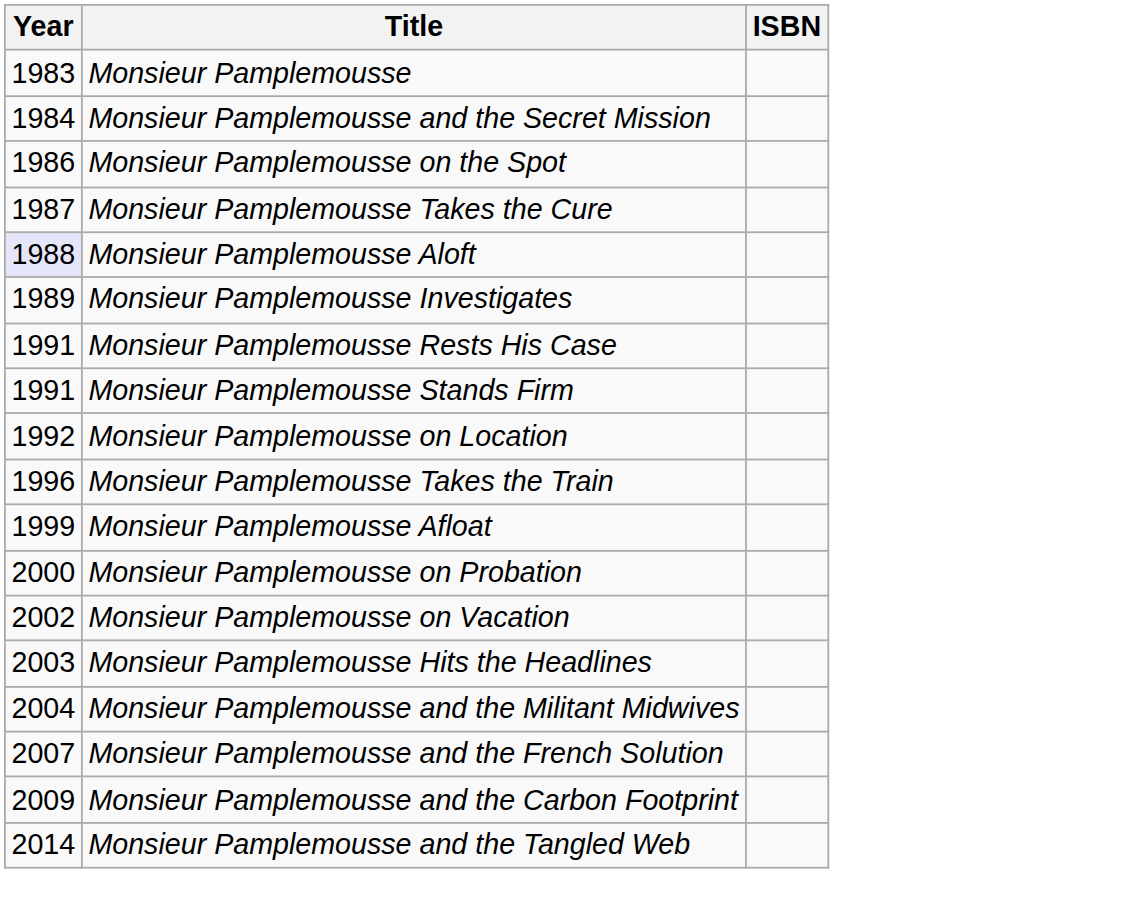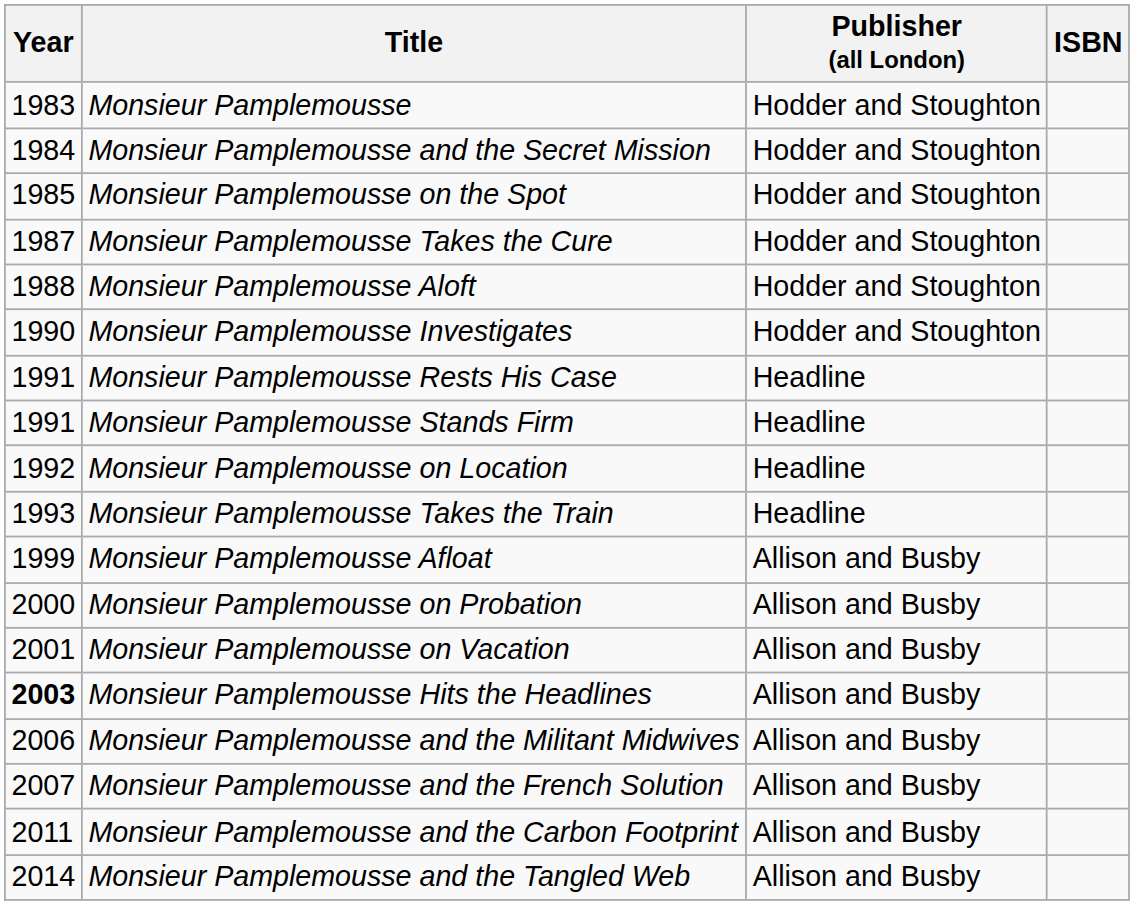+ column: Publisher (all London) | Hodder and Stoughton | Hodder and Stoughton | Hodder and Stoughton | Hodder and Stoughton | Hodder and Stoughton | Hodder and Stoughton | Headline | Headline | Headline | Headline | Allison and Busby | Allison and Busby | Allison and Busby | Allison and Busby | Allison and Busby | Allison and Busby | Allison and Busby | Allison and Busby
Monsieur Pamplemousse on the Spot | Year: 1986 -> 1985
Monsieur Pamplemousse Aloft | Year: lavender background -> no background
Monsieur Pamplemousse Investigates | Year: 1989 -> 1990
Monsieur Pamplemousse Takes the Train | Year: 1996 -> 1993
Monsieur Pamplemousse on Vacation | Year: 2002 -> 2001
Monsieur Pamplemousse Hits the Headlines | Year: normal -> bold
Monsieur Pamplemousse and the Militant Midwives | Year: 2004 -> 2006
Monsieur Pamplemousse and the Carbon Footprint | Year: 2009 -> 2011
